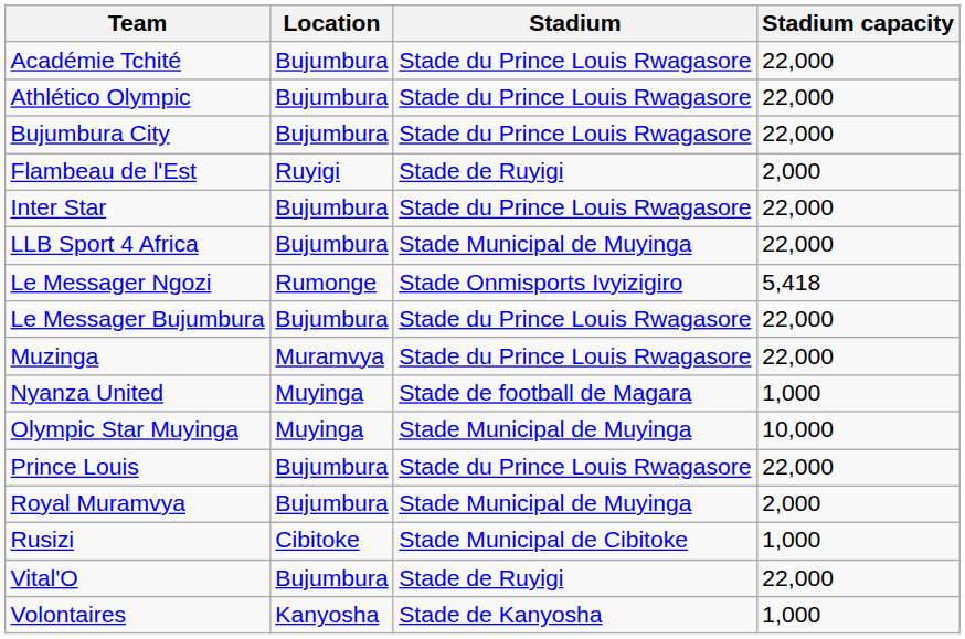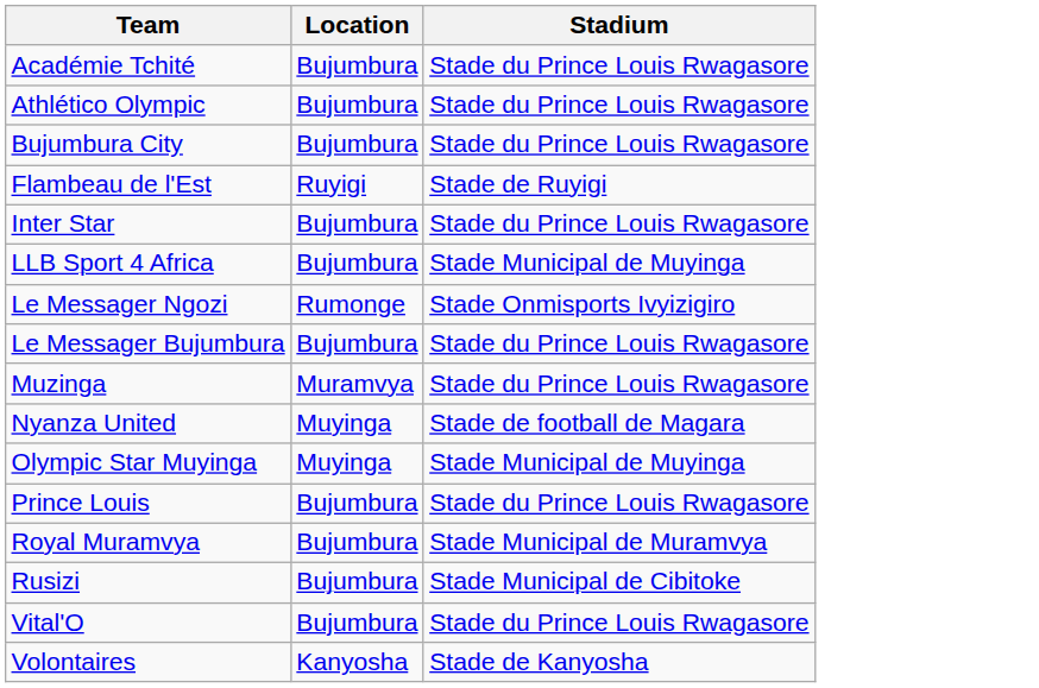- column: Stadium capacity | 22,000 | 22,000 | 22,000 | 2,000 | 22,000 | 22,000 | 5,418 | 22,000 | 22,000 | 1,000 | 10,000 | 22,000 | 2,000 | 1,000 | 22,000 | 1,000
Royal Muramvya | Stadium: Stade Municipal de Muyinga -> Stade Municipal de Muramvya
Rusizi | Location: Cibitoke -> Bujumbura
Vital'O | Stadium: Stade de Ruyigi -> Stade du Prince Louis Rwagasore
